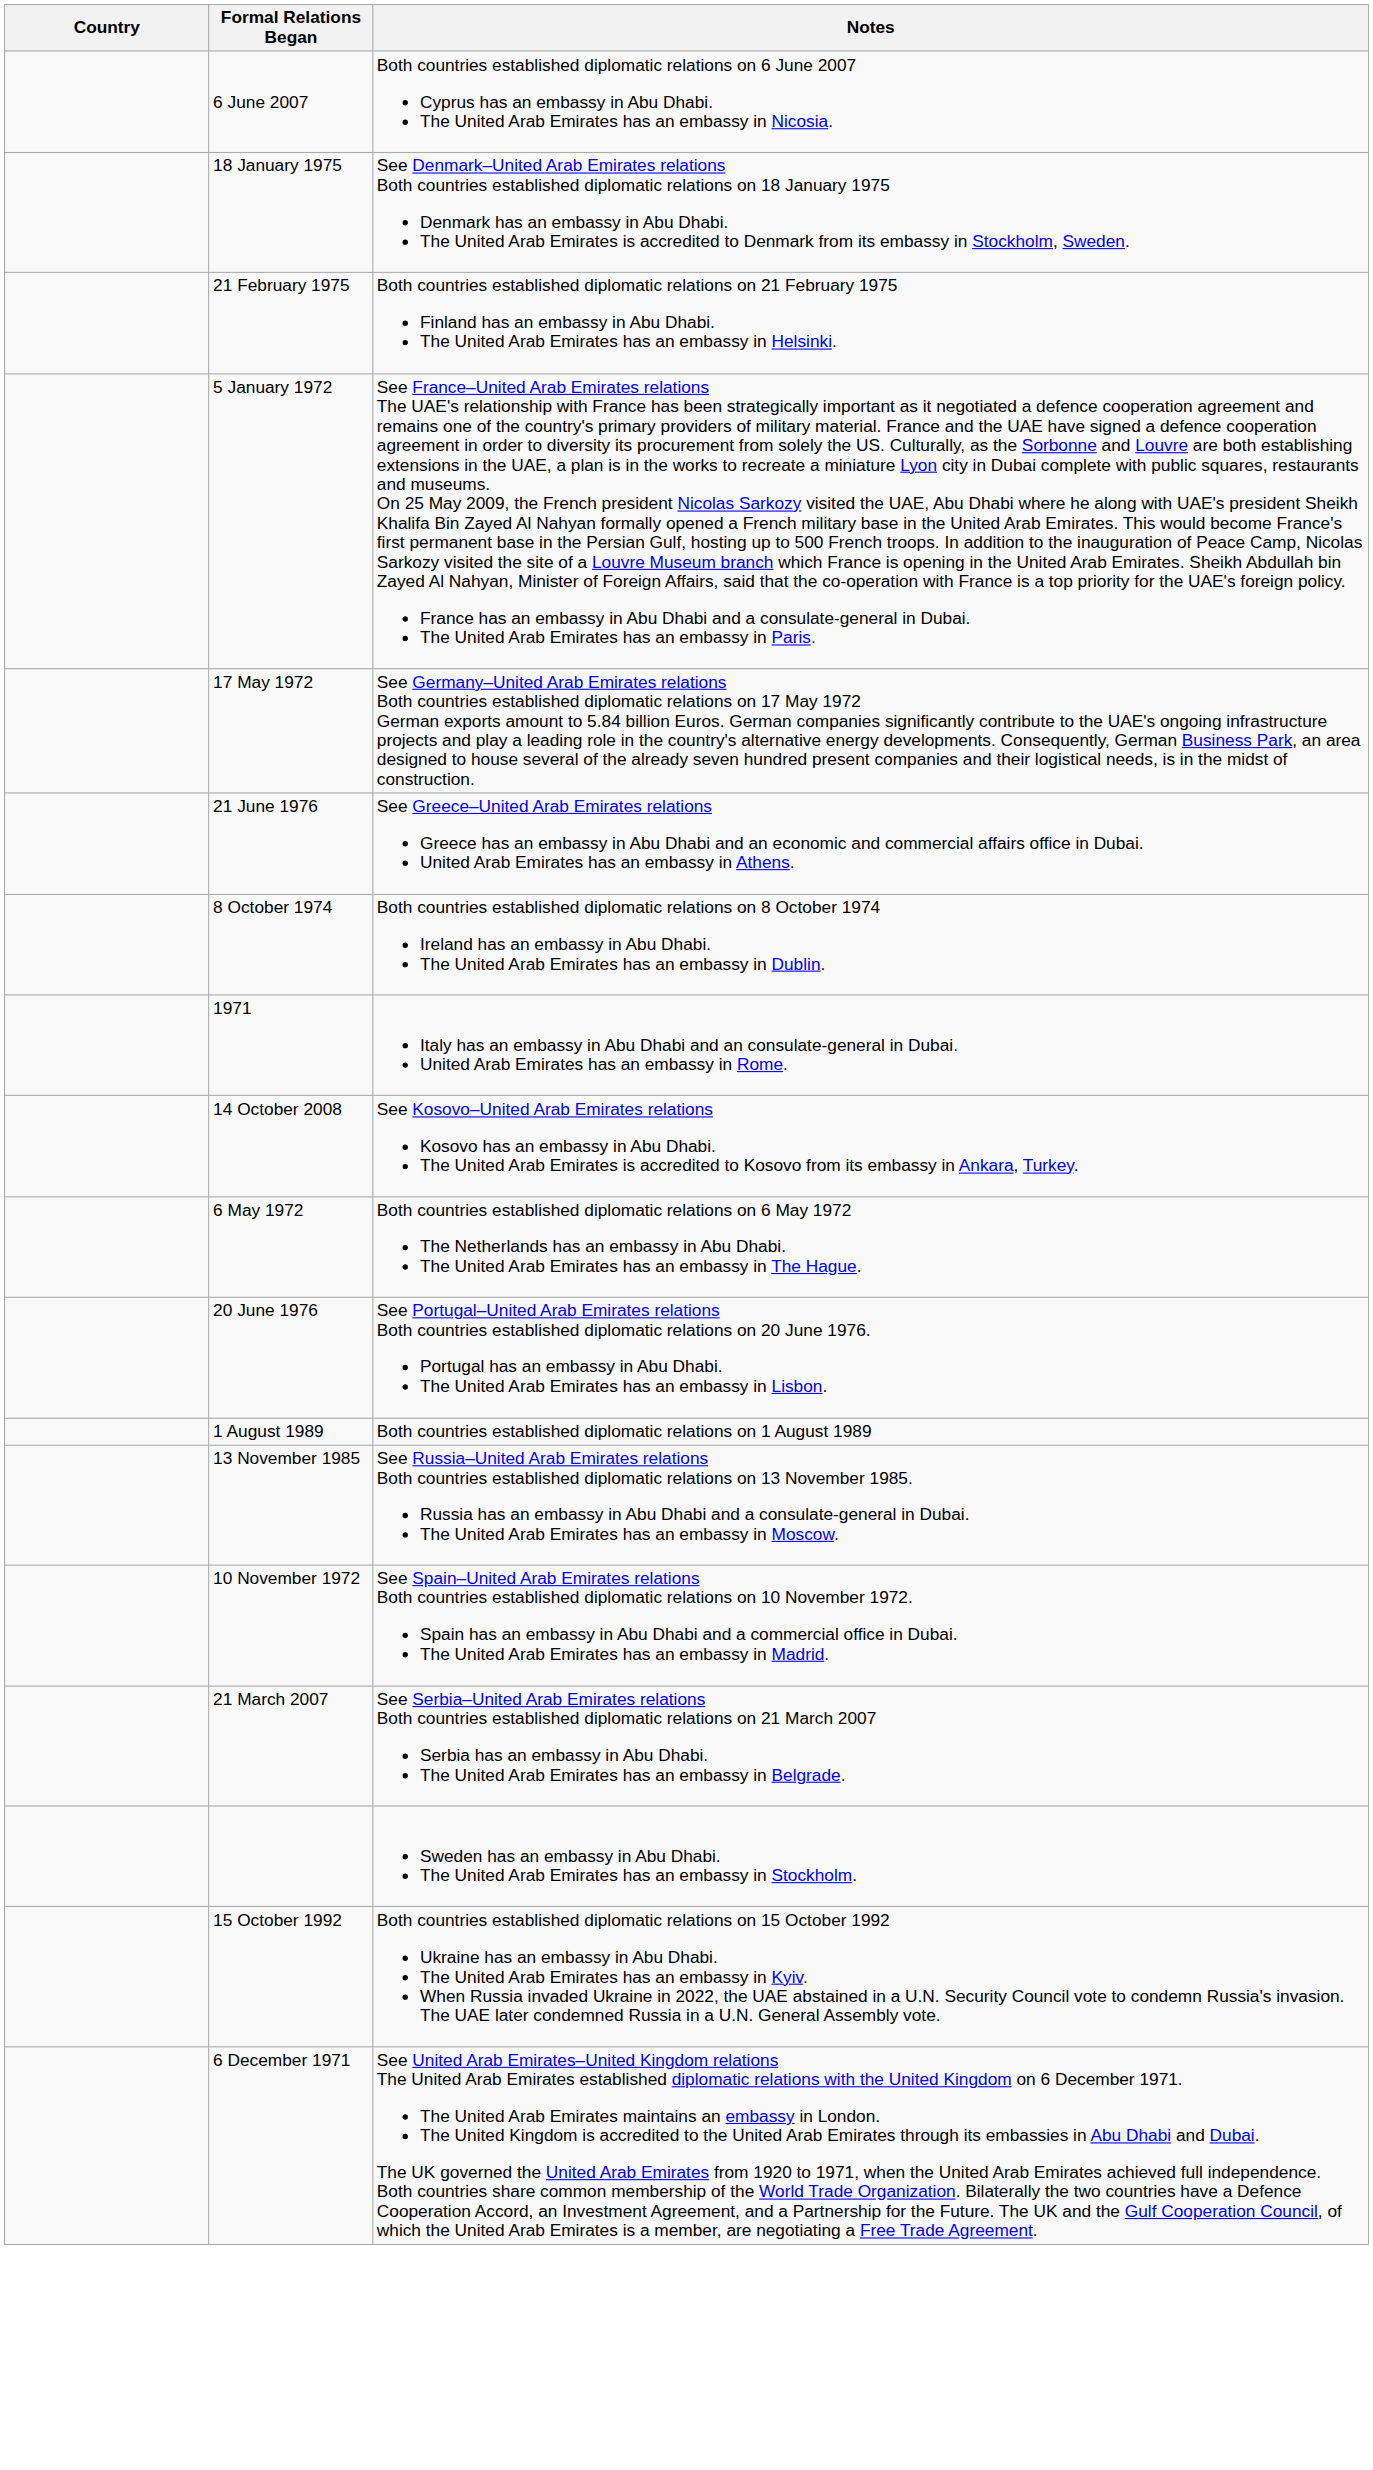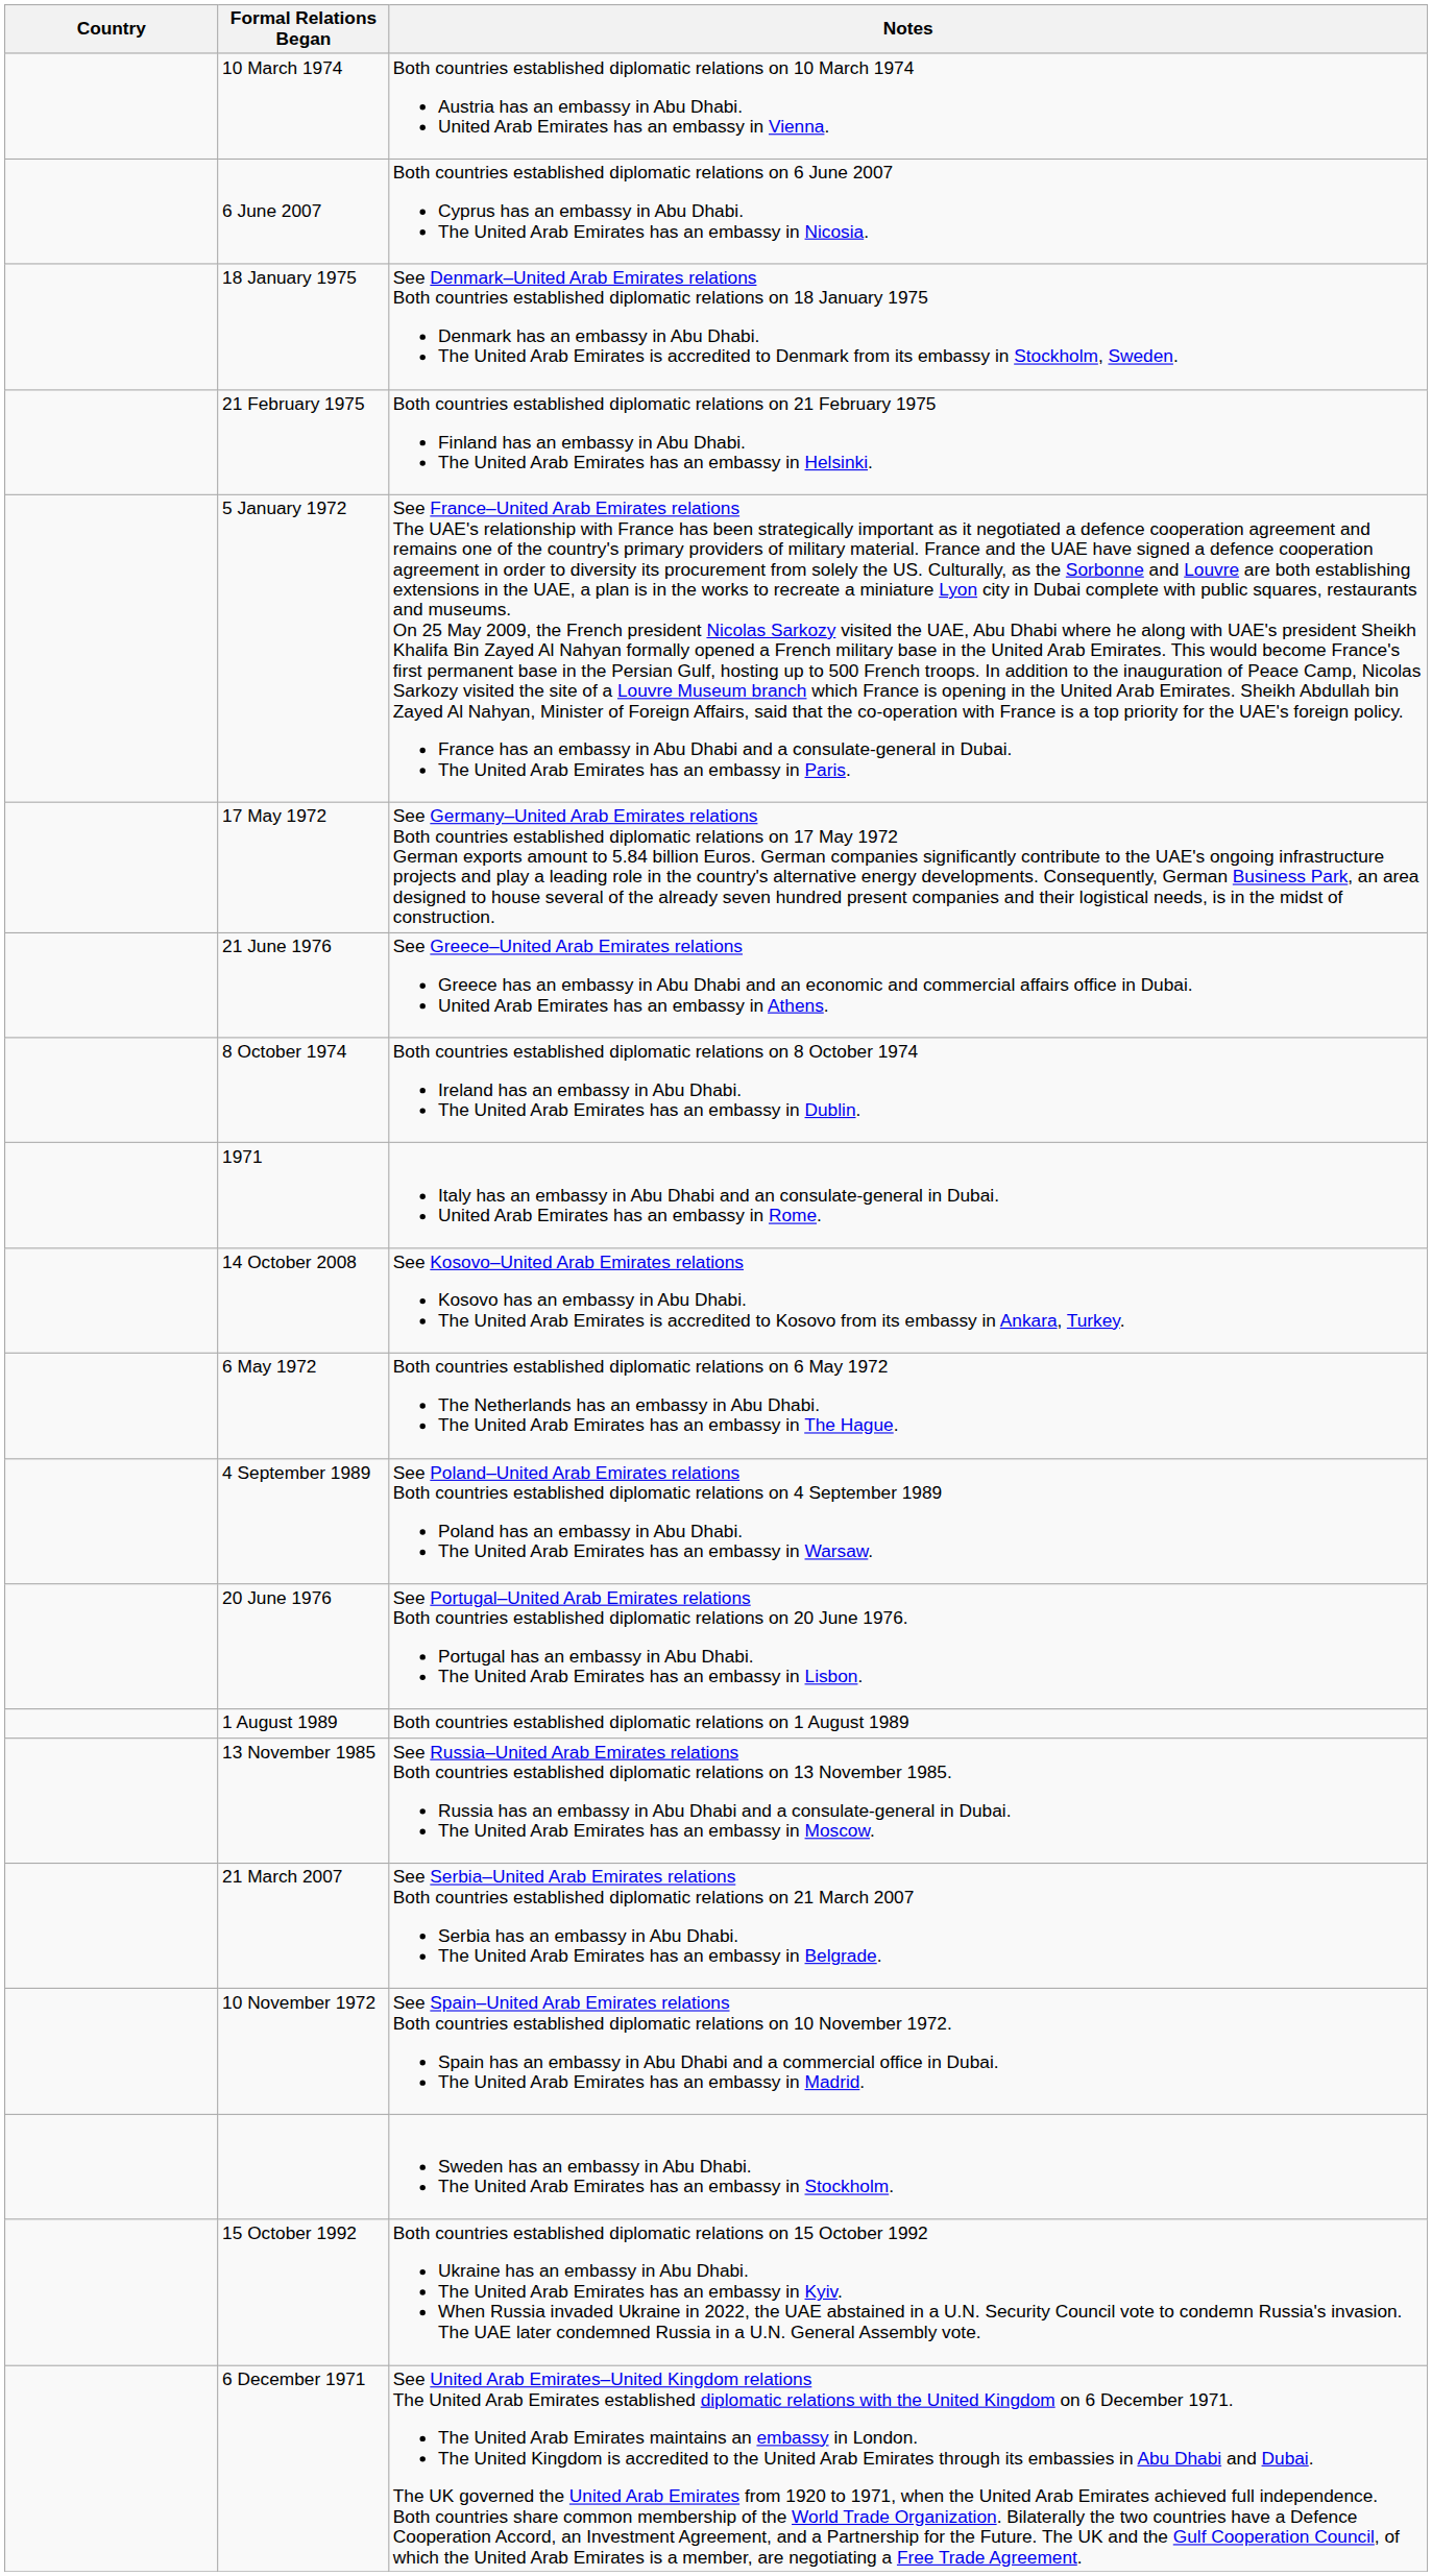+ row: 10 March 1974 | Both countries established diplomatic relations on 10 March 1974 Austria has an embassy in Abu Dhabi. United Arab Emirates has an embassy in Vienna.
+ row: 4 September 1989 | See Poland–United Arab Emirates relations Both countries established diplomatic relations on 4 September 1989 Poland has an embassy in Abu Dhabi. The United Arab Emirates has an embassy in Warsaw.
rows swapped: 21 March 2007 <-> 10 November 1972
